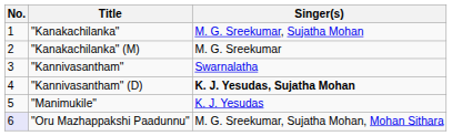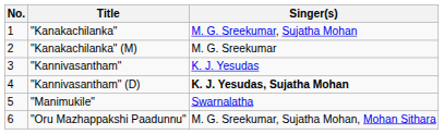"Kannivasantham" | Singer(s): Swarnalatha -> K. J. Yesudas
"Manimukile" | Singer(s): K. J. Yesudas -> Swarnalatha
"Oru Mazhappakshi Paadunnu" | No.: lavender background -> no background
